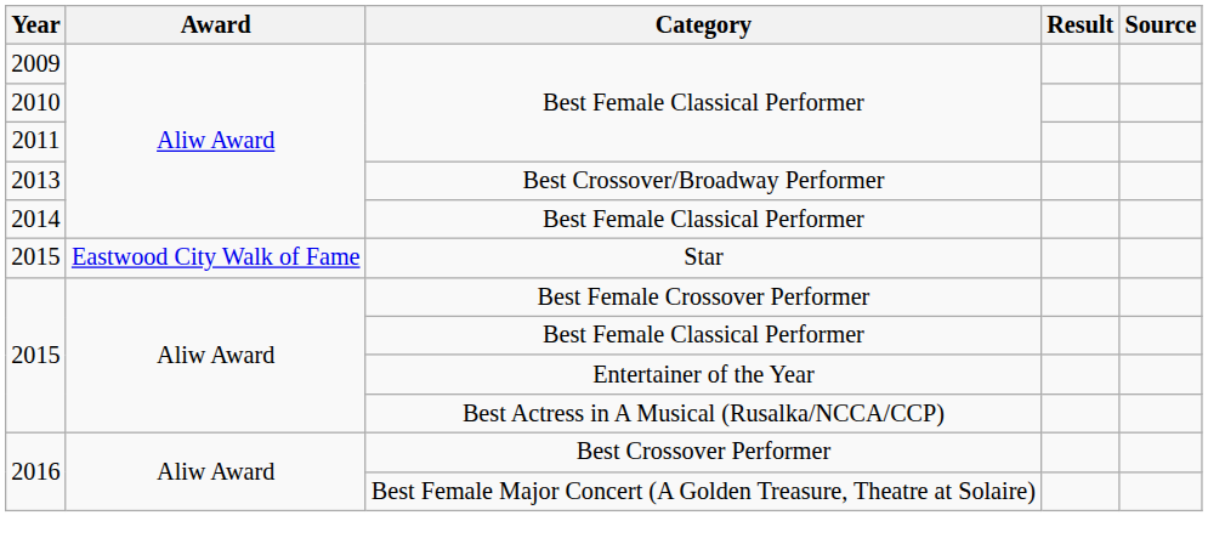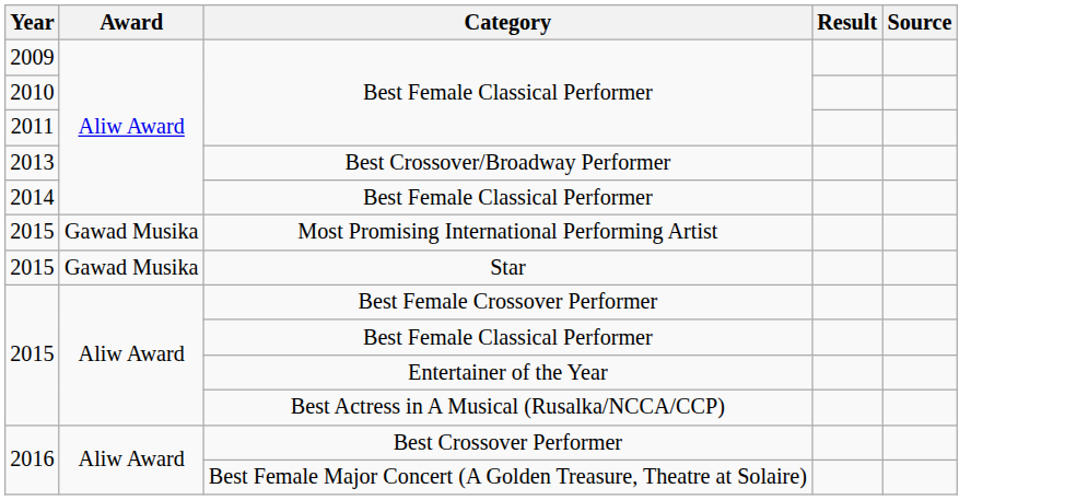+ row: 2015 | Gawad Musika | Most Promising International Performing Artist
Star | Award: Eastwood City Walk of Fame -> Gawad Musika
